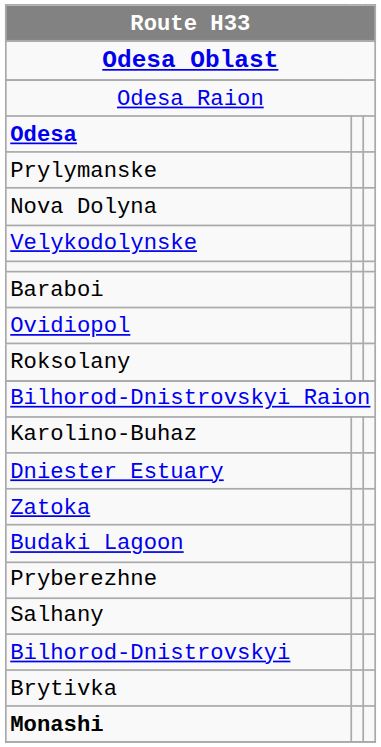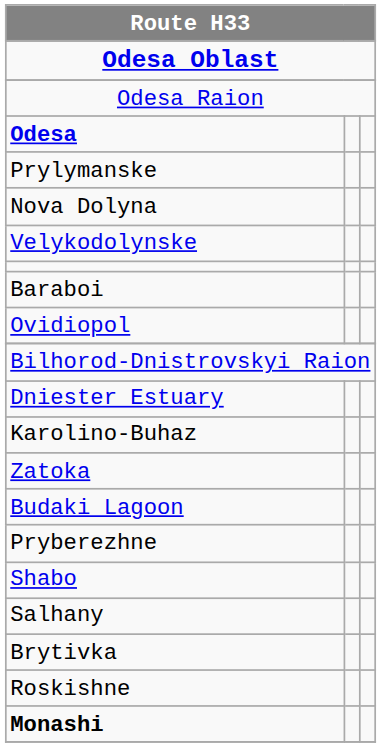- row: Roksolany
rows swapped: Karolino-Buhaz <-> Dniester Estuary
+ row: Shabo
- row: Bilhorod-Dnistrovskyi
+ row: Roskishne
